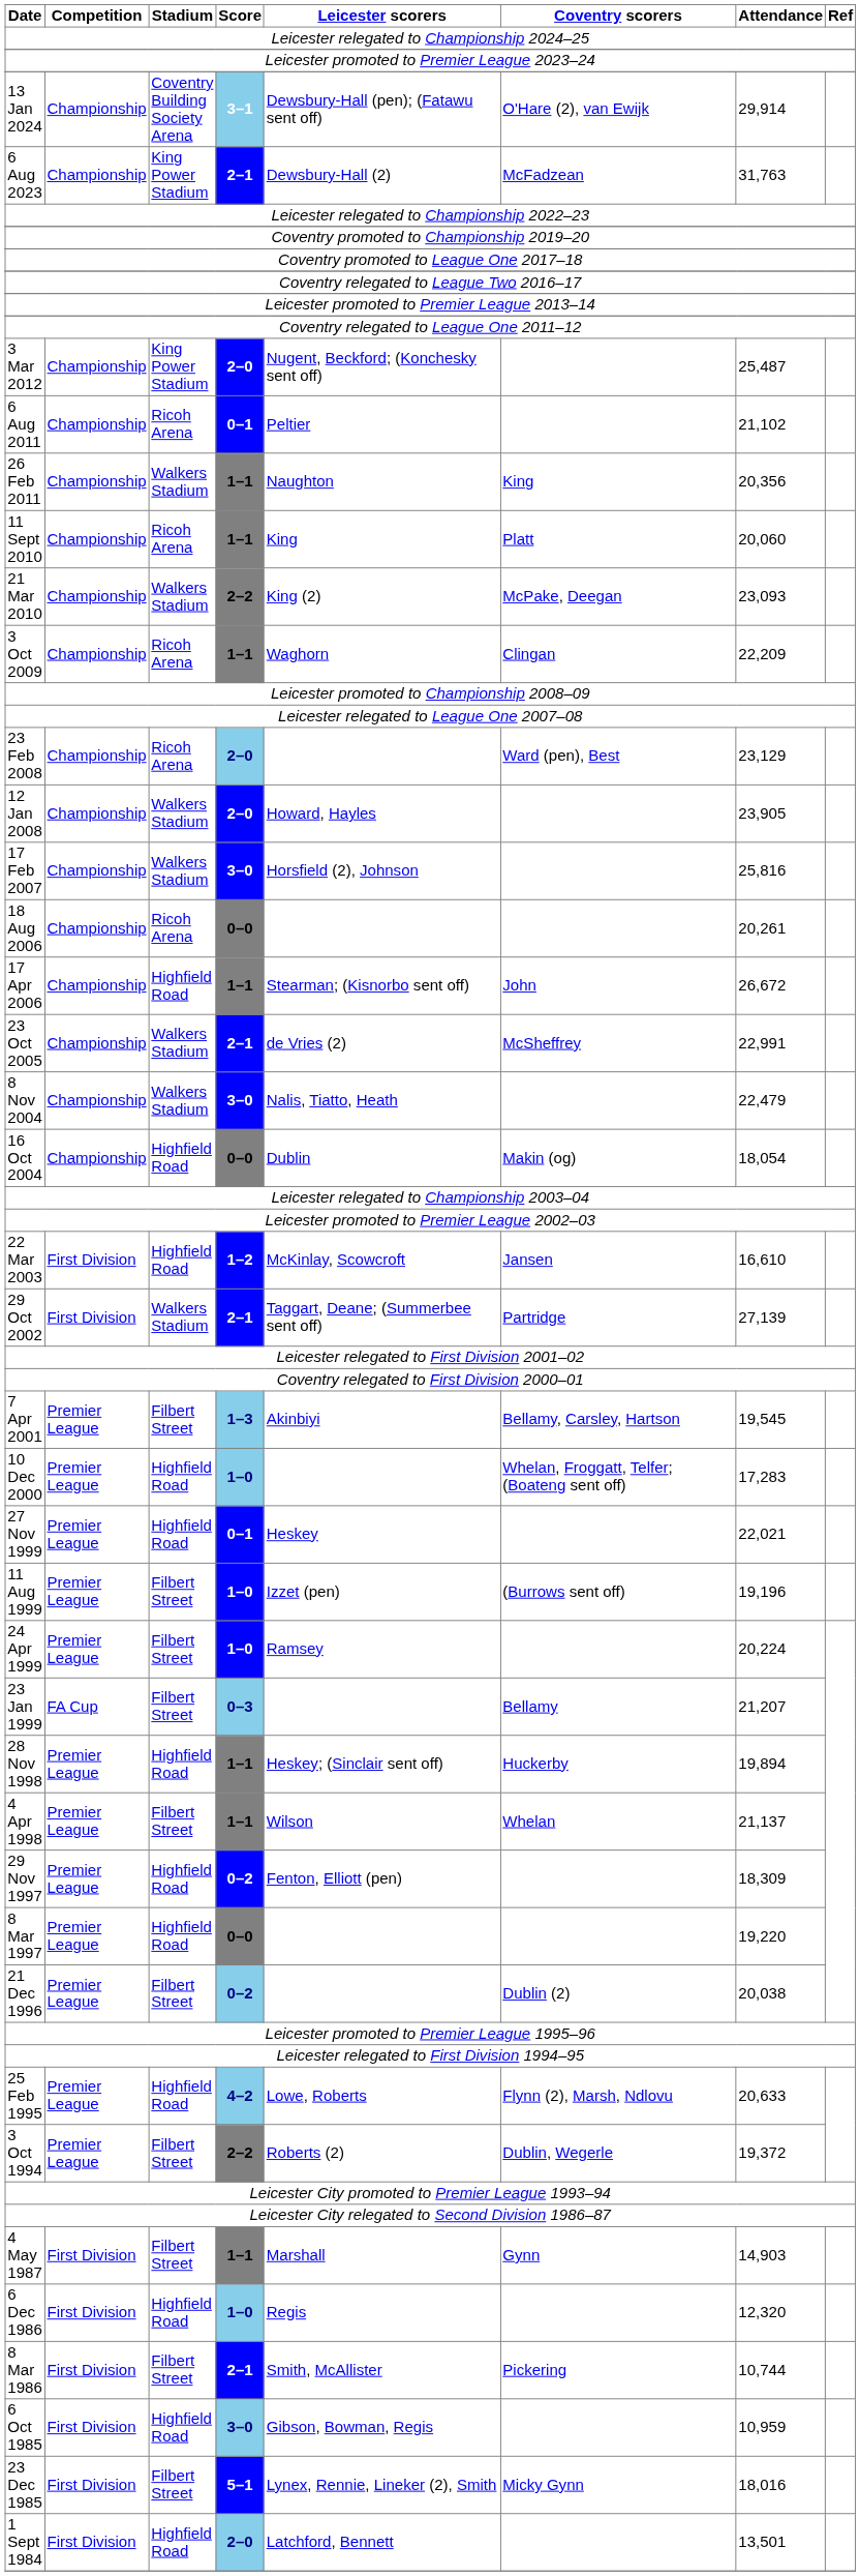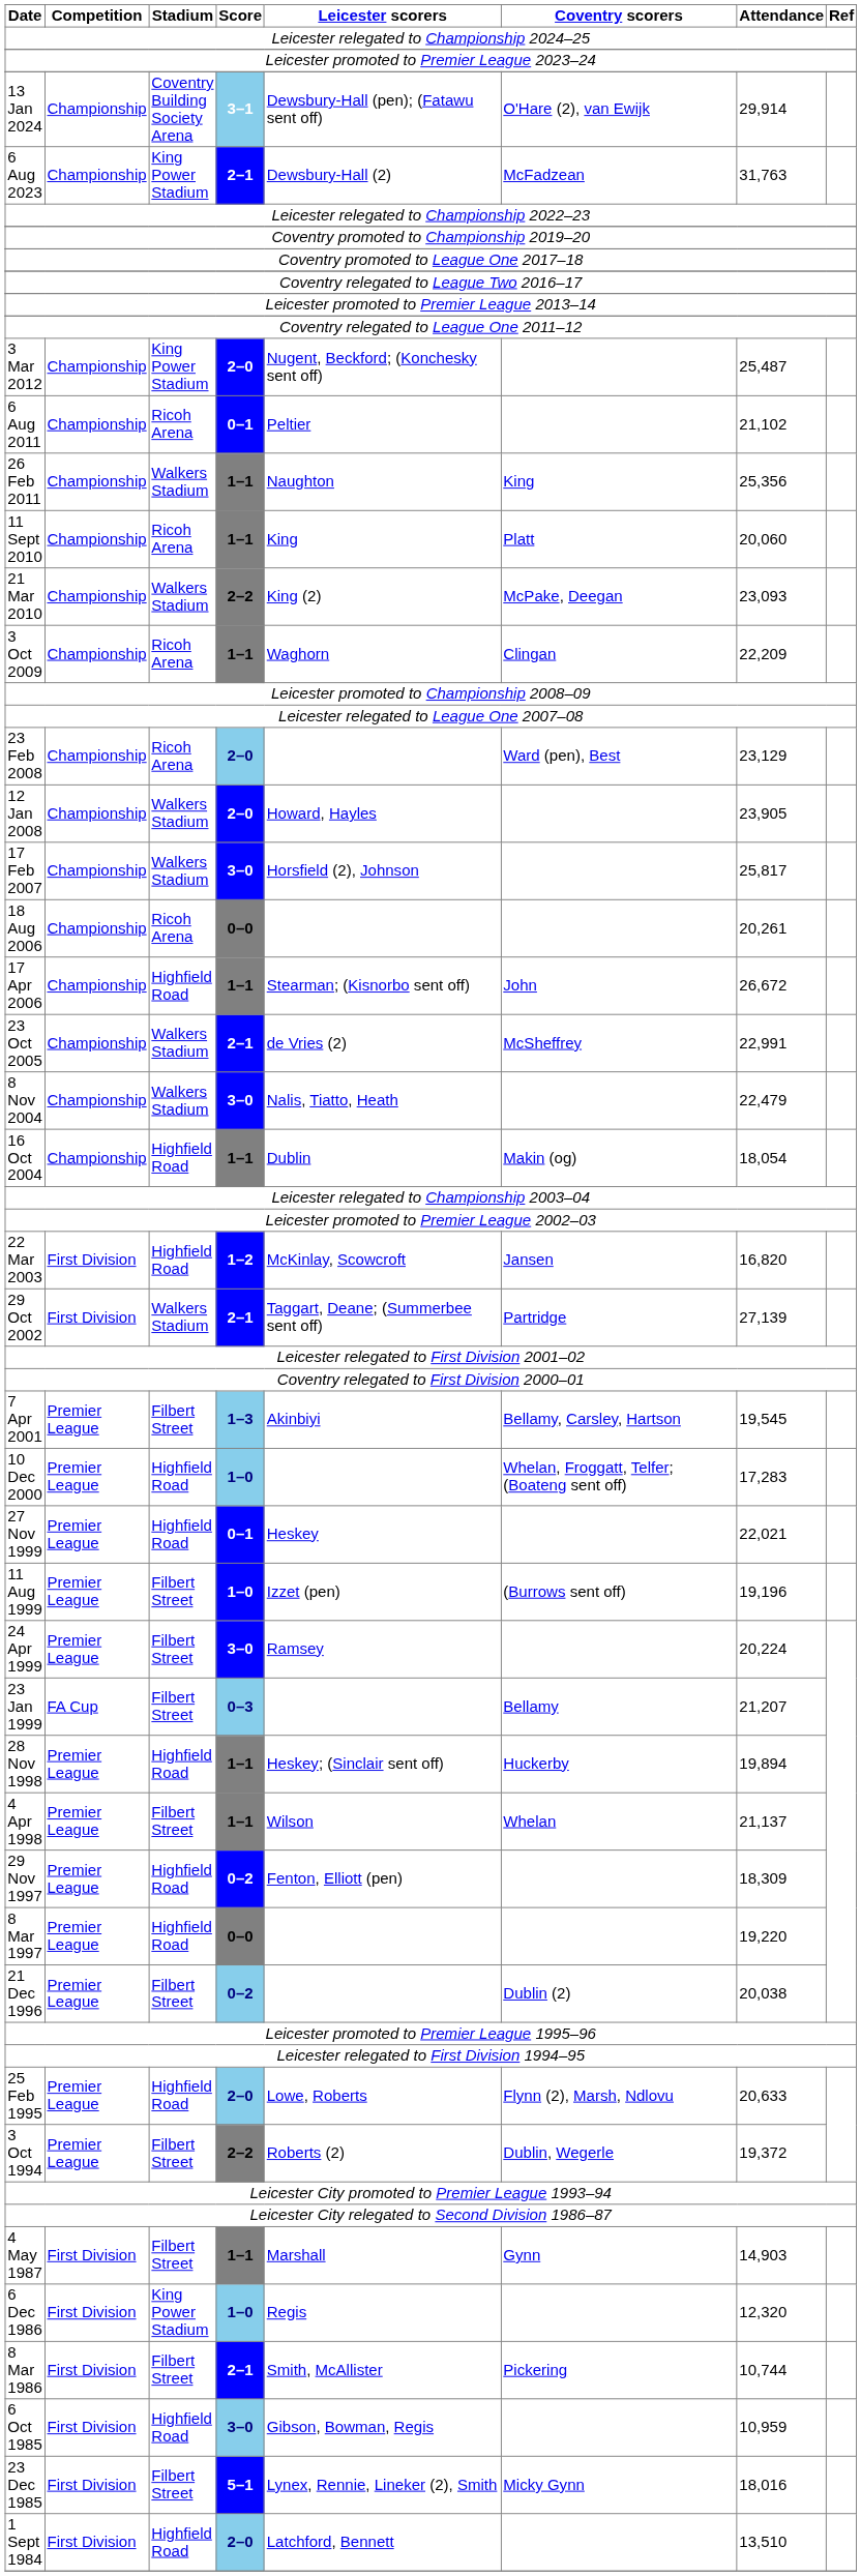26 Feb 2011 | Attendance: 20,356 -> 25,356
17 Feb 2007 | Attendance: 25,816 -> 25,817
16 Oct 2004 | Score: 0–0 -> 1–1
22 Mar 2003 | Attendance: 16,610 -> 16,820
24 Apr 1999 | Score: 1–0 -> 3–0
25 Feb 1995 | Score: 4–2 -> 2–0
6 Dec 1986 | Stadium: Highfield Road -> King Power Stadium
1 Sept 1984 | Attendance: 13,501 -> 13,510
